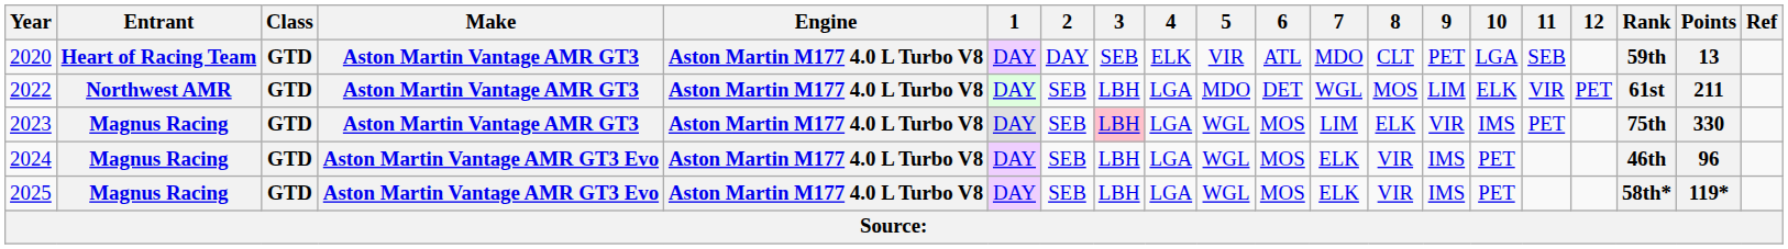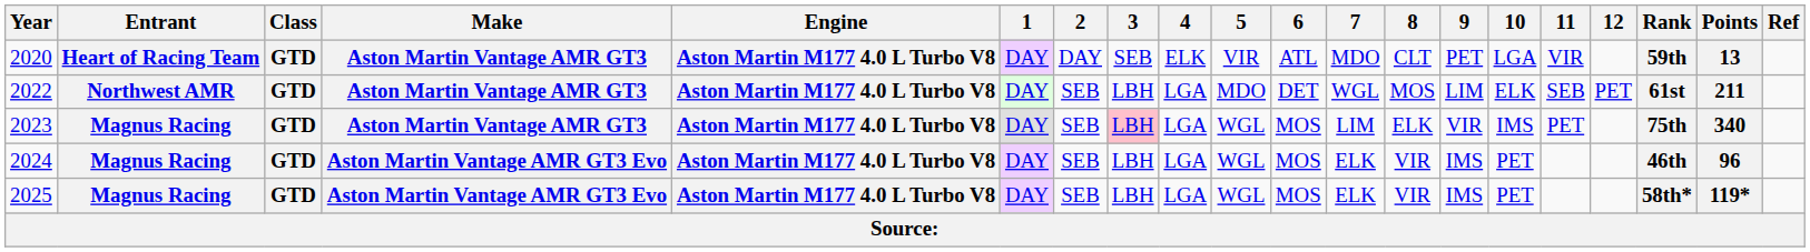2020 | 11: SEB -> VIR
2022 | 11: VIR -> SEB
2023 | Points: 330 -> 340
